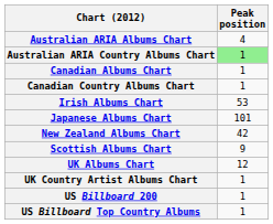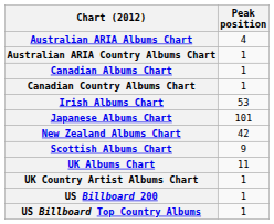Australian ARIA Country Albums Chart | Peak position: lightgreen background -> no background
UK Albums Chart | Peak position: 12 -> 11
